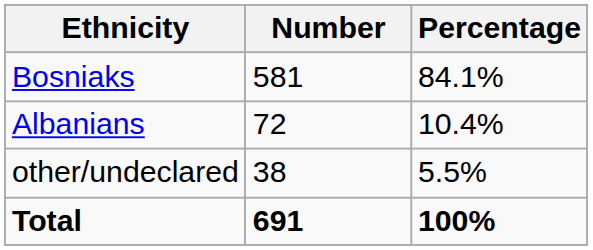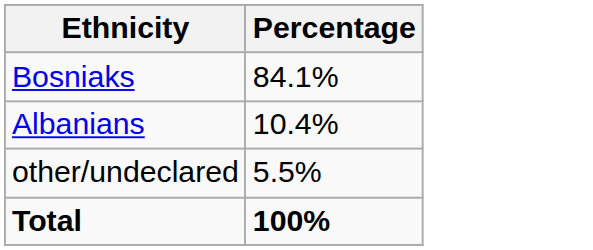- column: Number | 581 | 72 | 38 | 691
